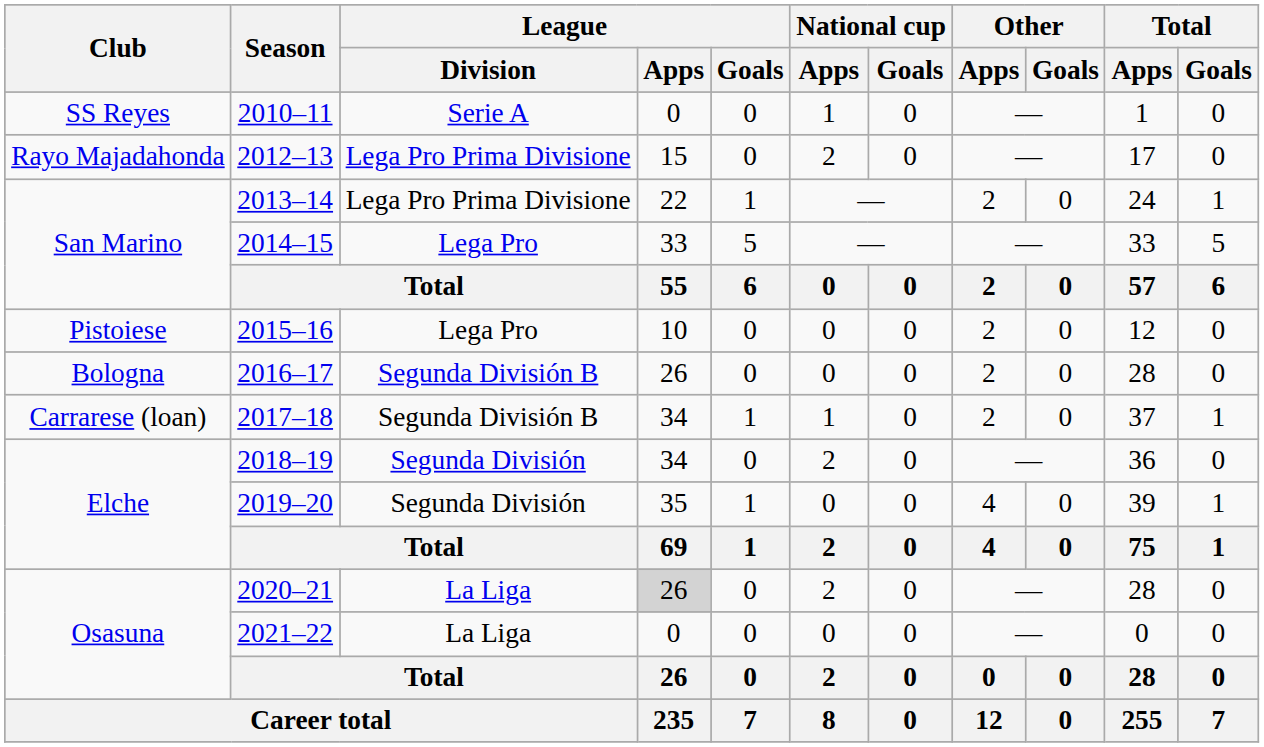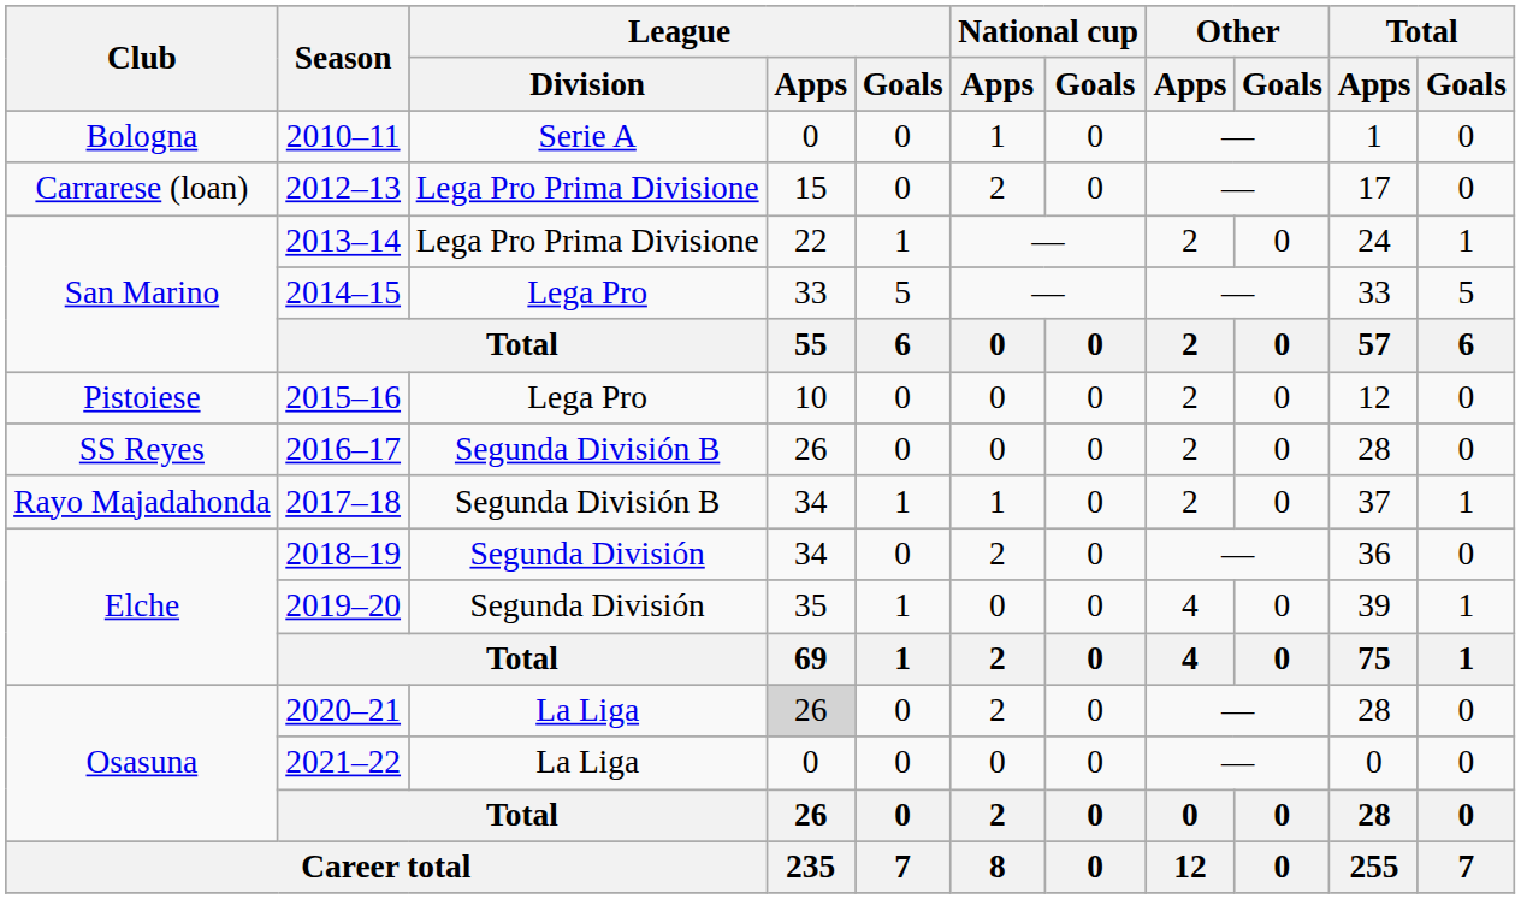2010–11 | Club: SS Reyes -> Bologna
2012–13 | Club: Rayo Majadahonda -> Carrarese (loan)
2016–17 | Club: Bologna -> SS Reyes
2017–18 | Club: Carrarese (loan) -> Rayo Majadahonda
